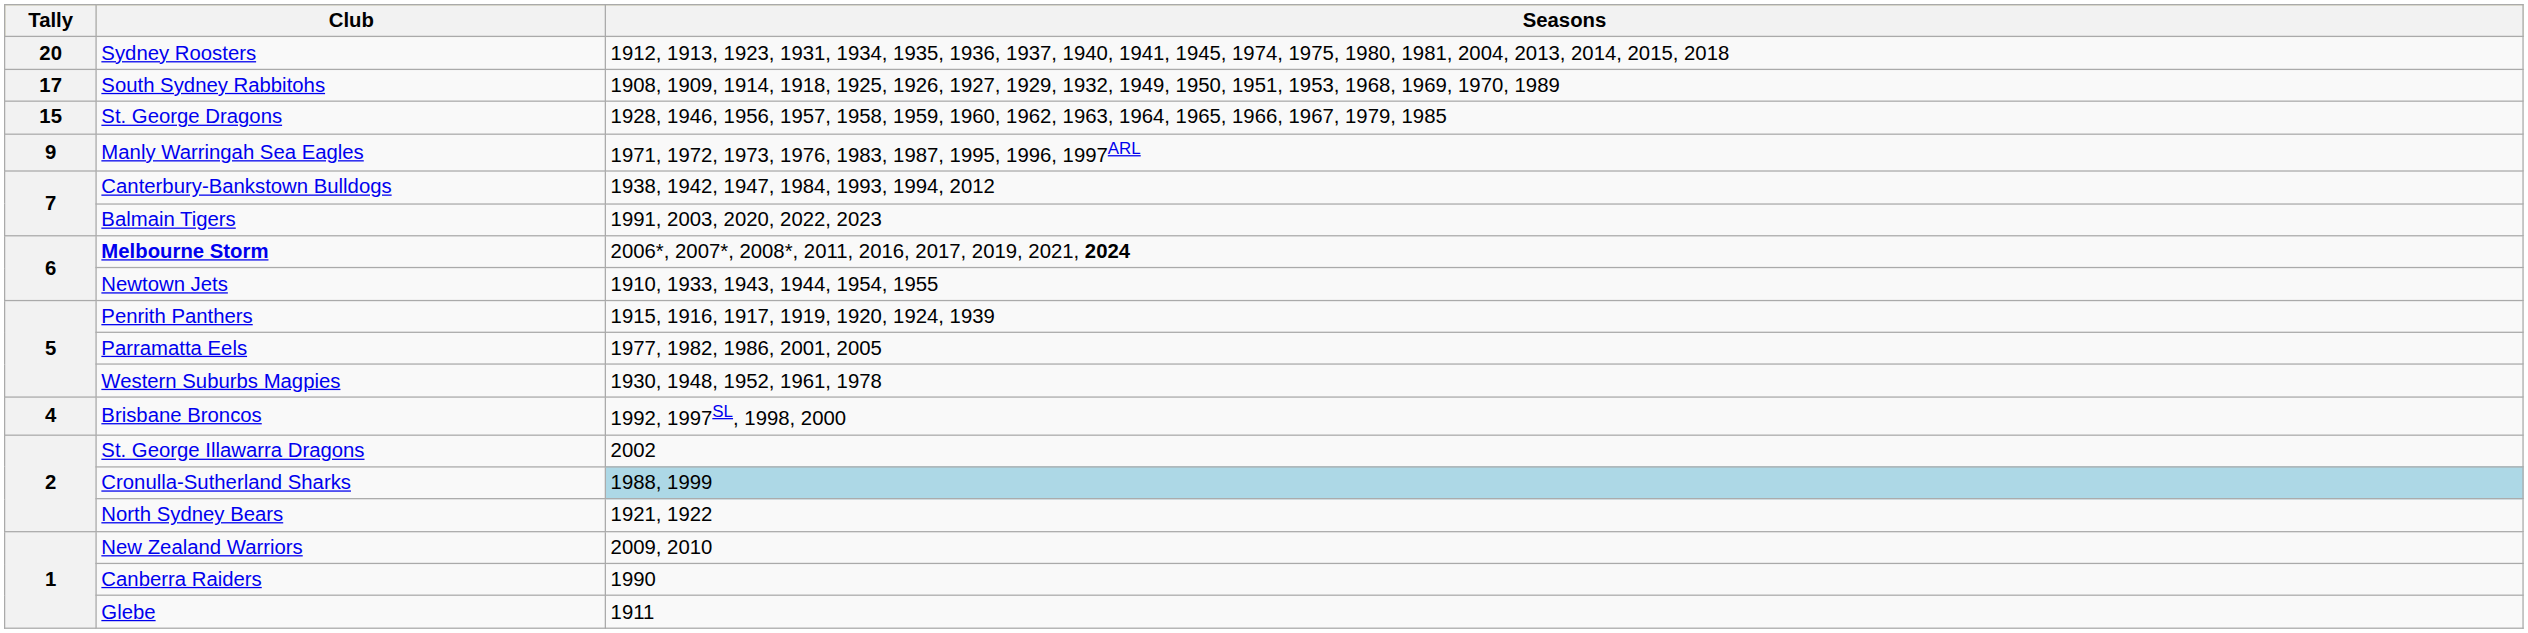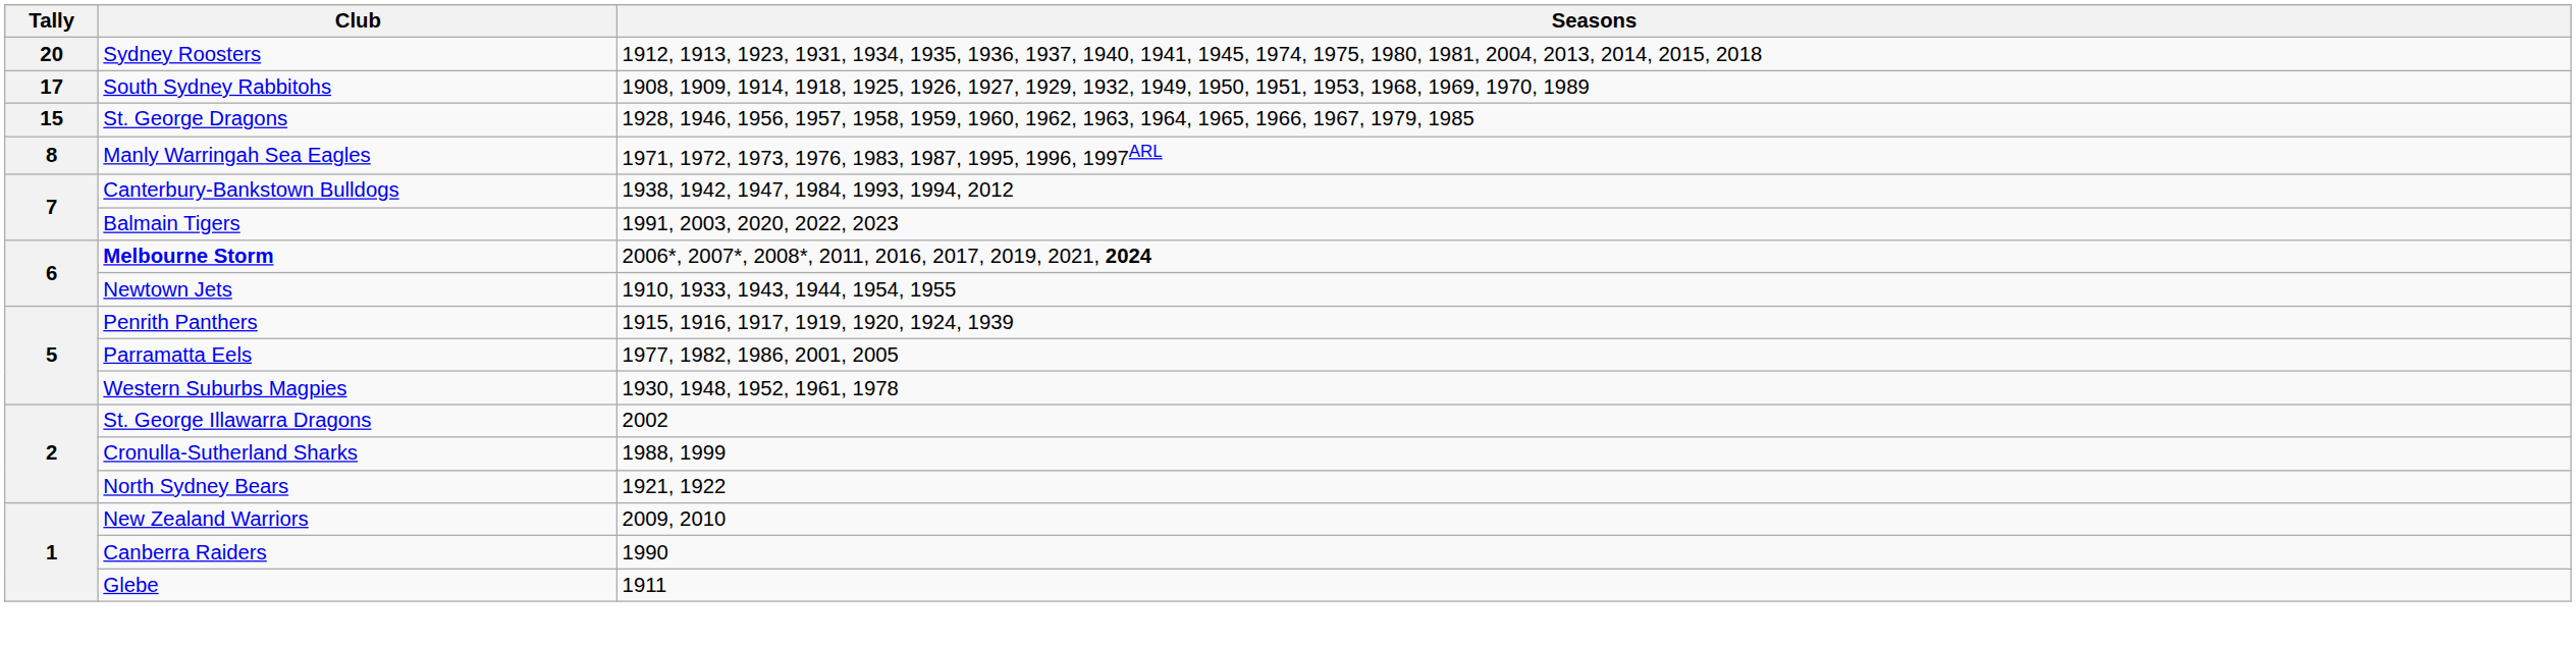Manly Warringah Sea Eagles | Tally: 9 -> 8
- row: 4 | Brisbane Broncos | 1992, 1997SL, 1998, 2000
Cronulla-Sutherland Sharks | Seasons: lightblue background -> no background
